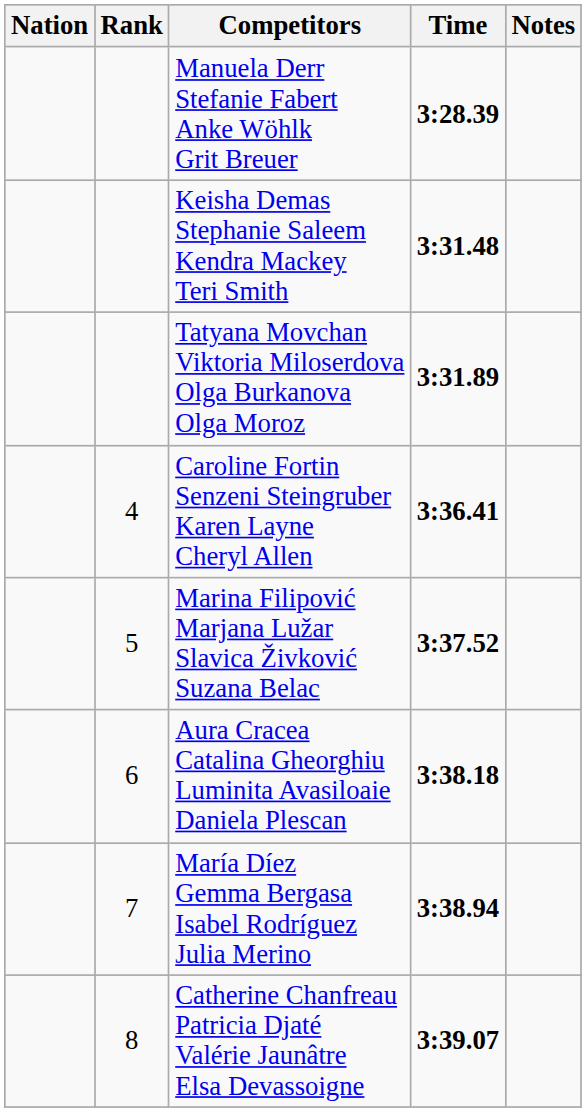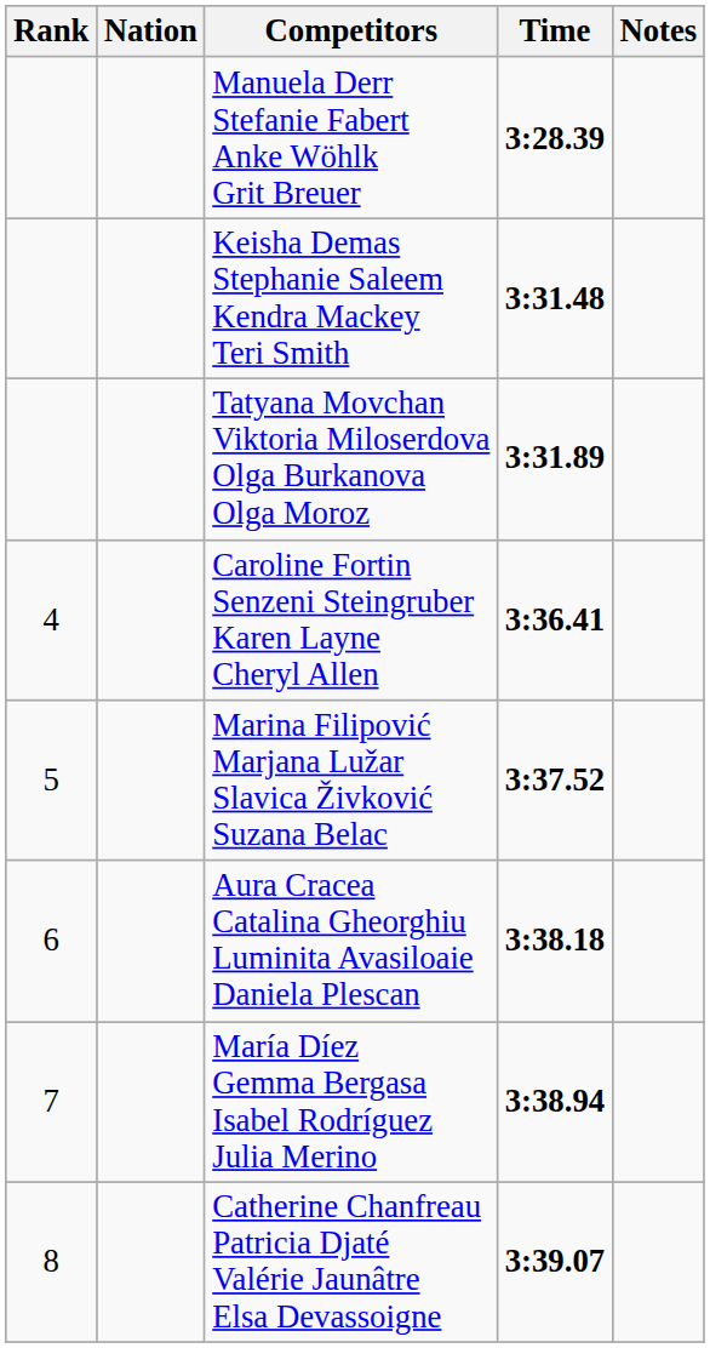columns swapped: Rank <-> Nation
